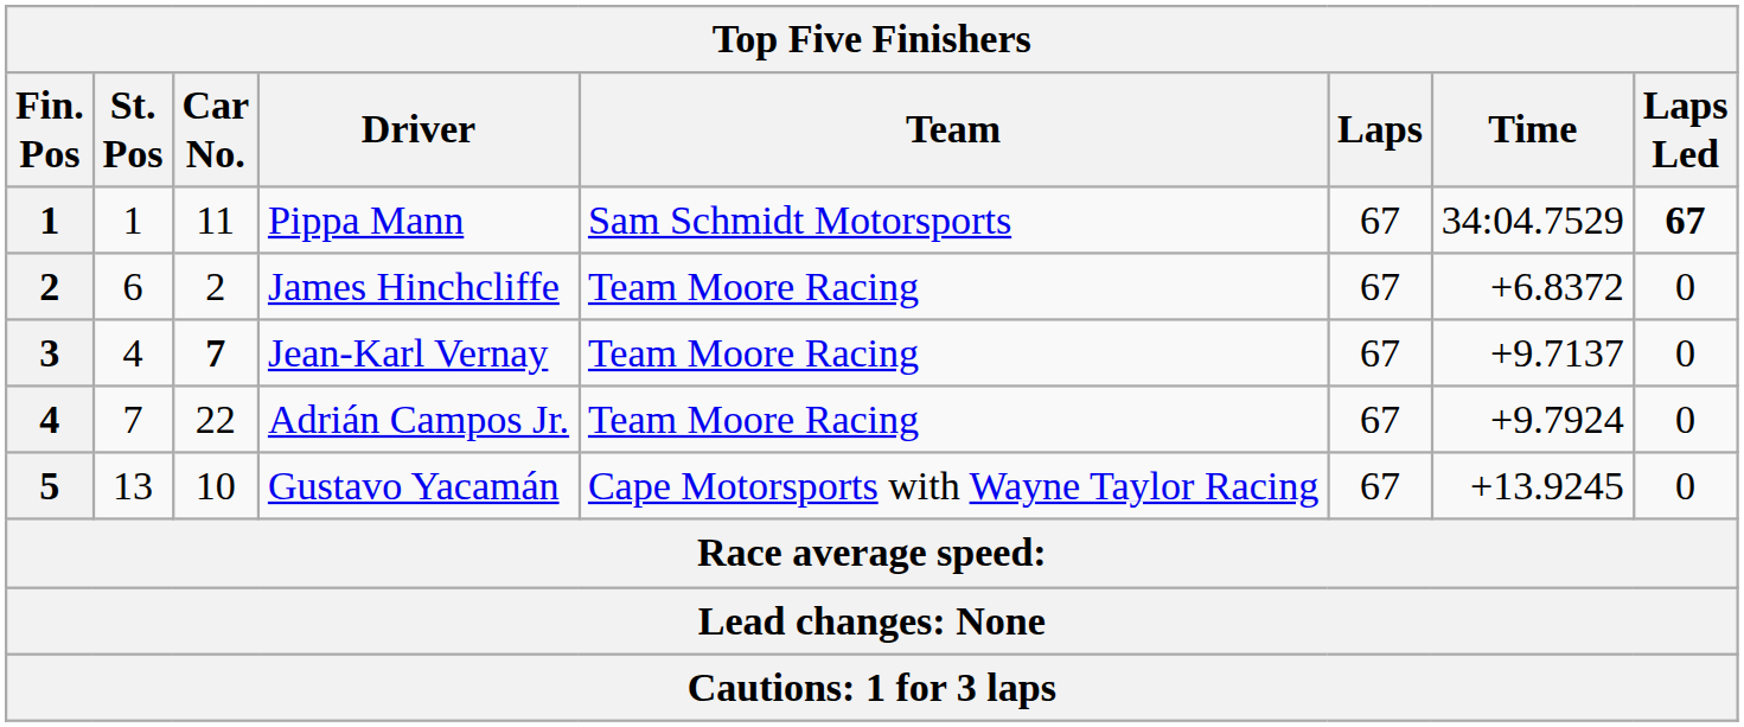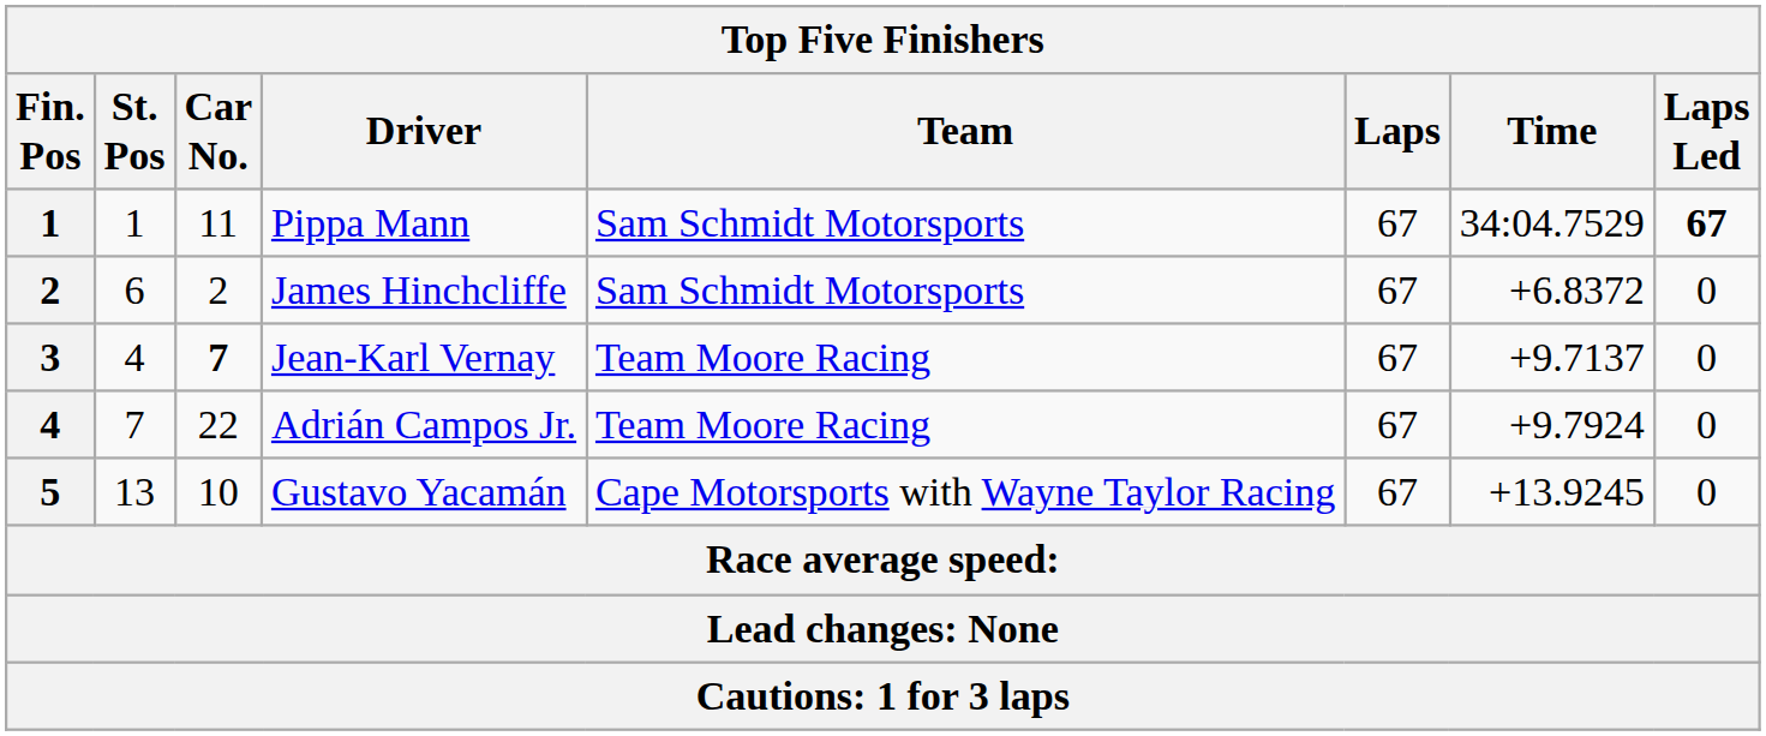James Hinchcliffe | Team: Team Moore Racing -> Sam Schmidt Motorsports
